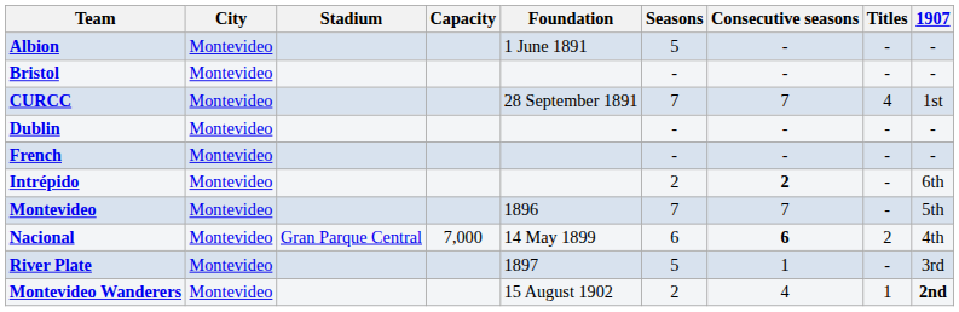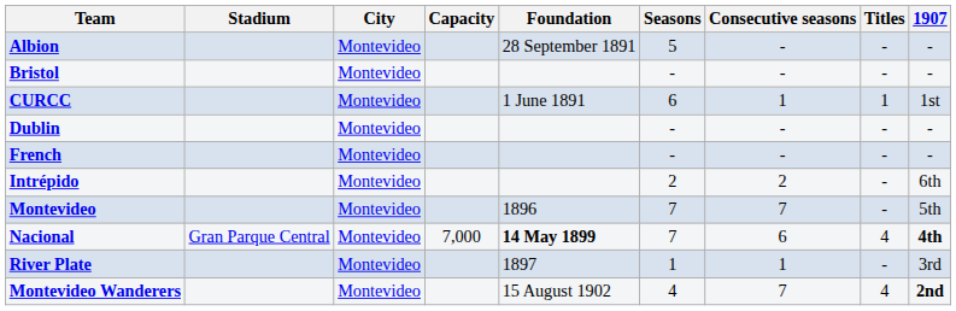columns swapped: City <-> Stadium
Albion | Foundation: 1 June 1891 -> 28 September 1891
CURCC | Foundation: 28 September 1891 -> 1 June 1891
CURCC | Seasons: 7 -> 6
CURCC | Consecutive seasons: 7 -> 1
CURCC | Titles: 4 -> 1
Intrépido | Consecutive seasons: bold -> normal
Nacional | Foundation: normal -> bold
Nacional | Seasons: 6 -> 7
Nacional | Consecutive seasons: bold -> normal
Nacional | Titles: 2 -> 4
Nacional | 1907: normal -> bold
River Plate | Seasons: 5 -> 1
Montevideo Wanderers | Seasons: 2 -> 4
Montevideo Wanderers | Consecutive seasons: 4 -> 7
Montevideo Wanderers | Titles: 1 -> 4
